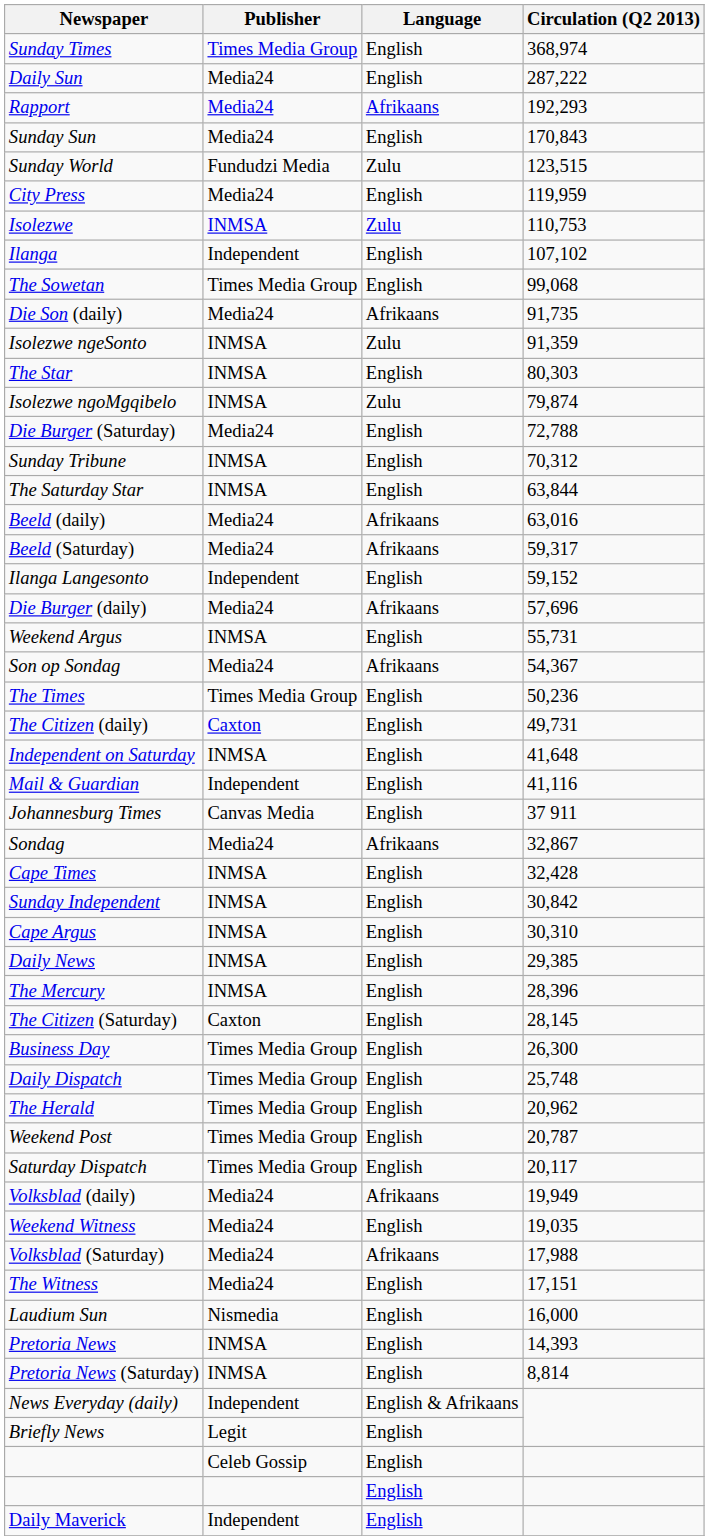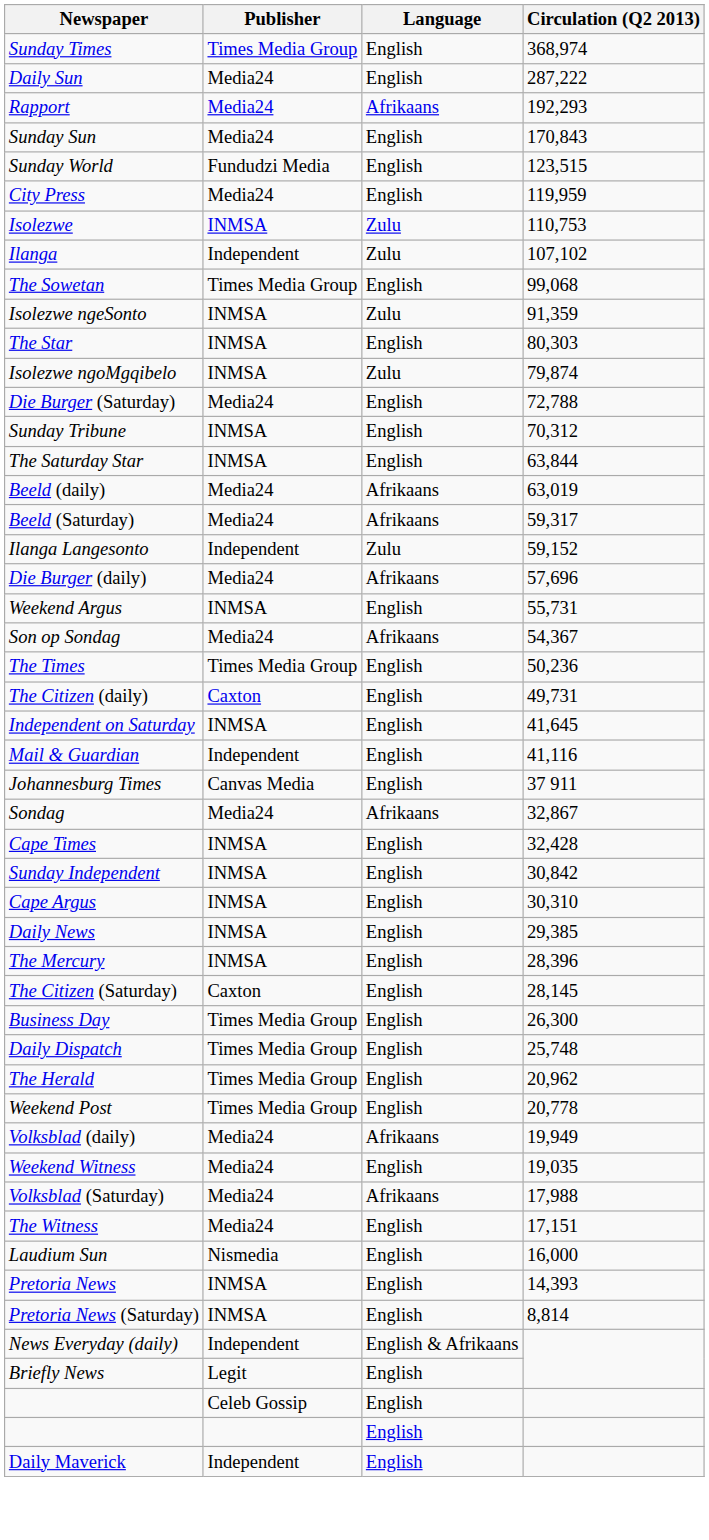Sunday World | Language: Zulu -> English
Ilanga | Language: English -> Zulu
- row: Die Son (daily) | Media24 | Afrikaans | 91,735
Beeld (daily) | Circulation (Q2 2013): 63,016 -> 63,019
Ilanga Langesonto | Language: English -> Zulu
Independent on Saturday | Circulation (Q2 2013): 41,648 -> 41,645
Weekend Post | Circulation (Q2 2013): 20,787 -> 20,778
- row: Saturday Dispatch | Times Media Group | English | 20,117
